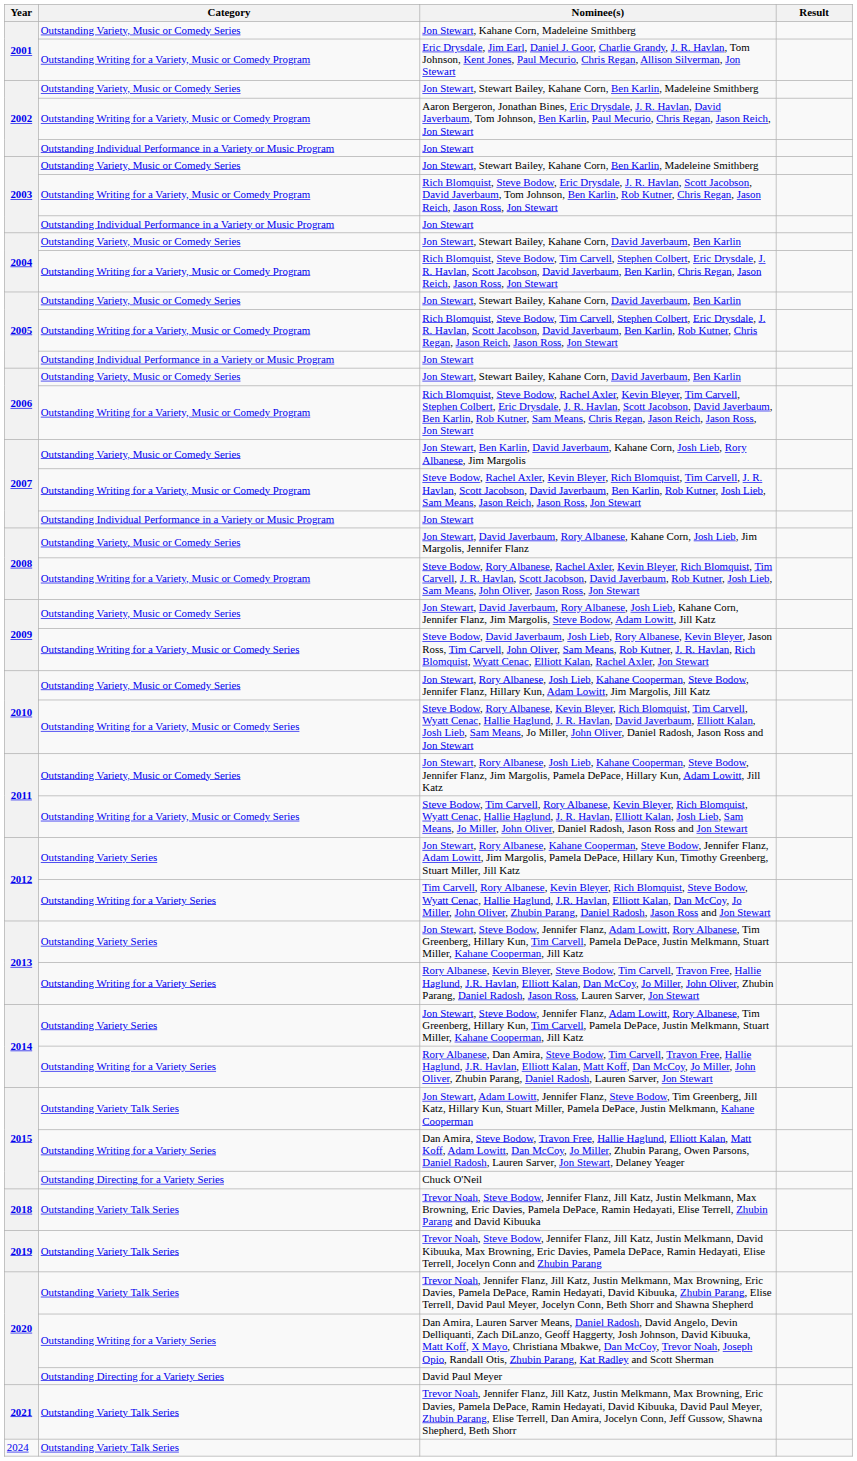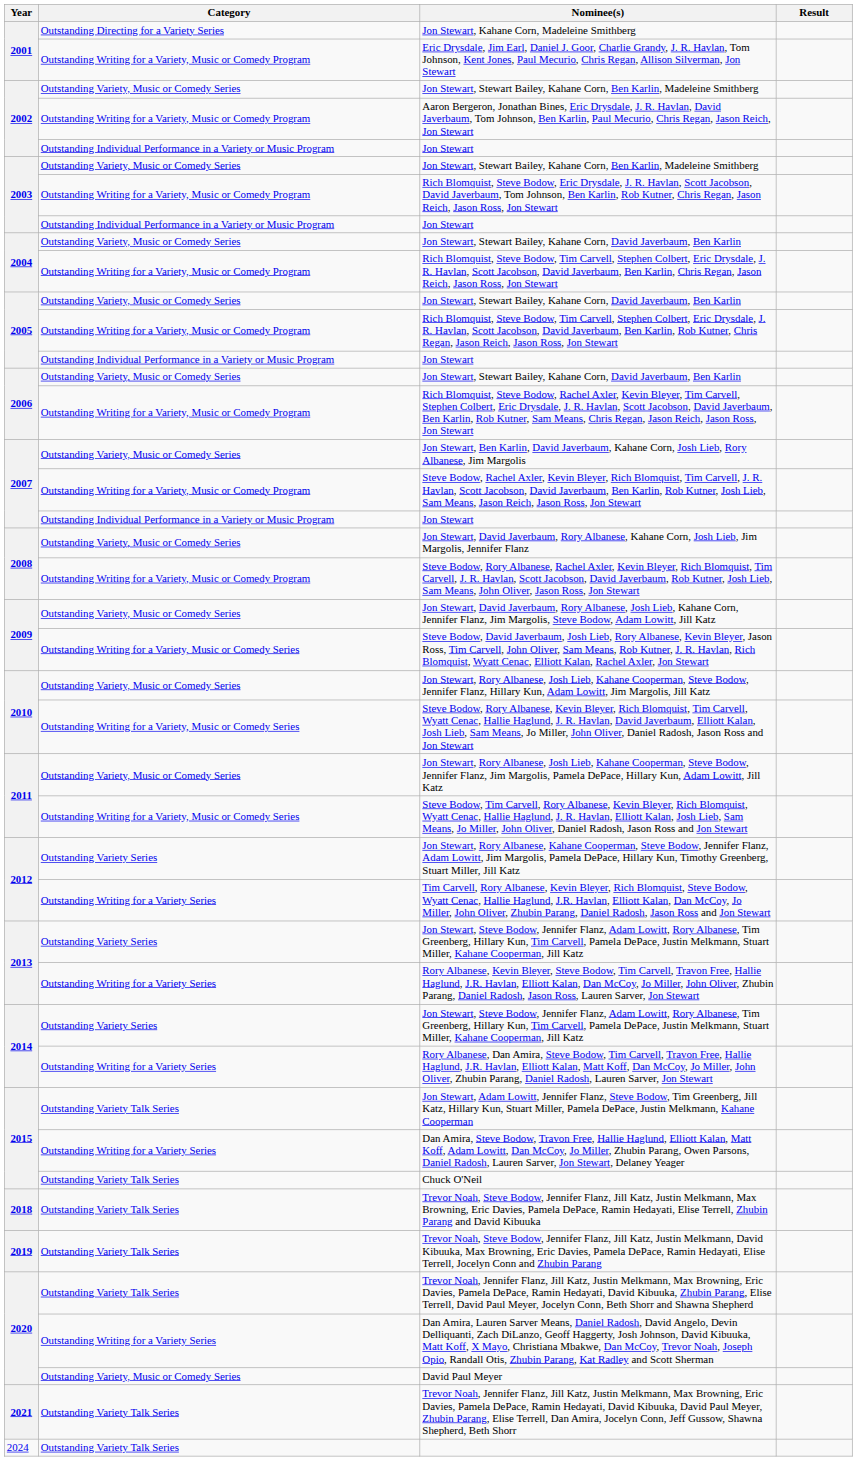Jon Stewart, Kahane Corn, Madeleine Smithberg | Category: Outstanding Variety, Music or Comedy Series -> Outstanding Directing for a Variety Series
Chuck O'Neil | Category: Outstanding Directing for a Variety Series -> Outstanding Variety Talk Series
David Paul Meyer | Category: Outstanding Directing for a Variety Series -> Outstanding Variety, Music or Comedy Series
